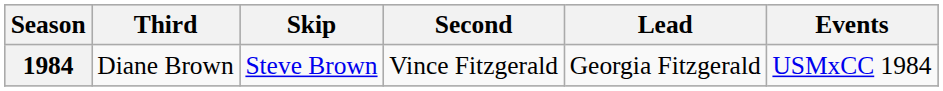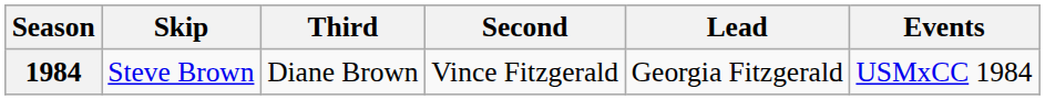columns swapped: Skip <-> Third
